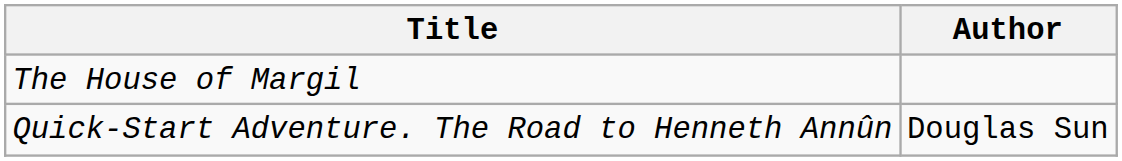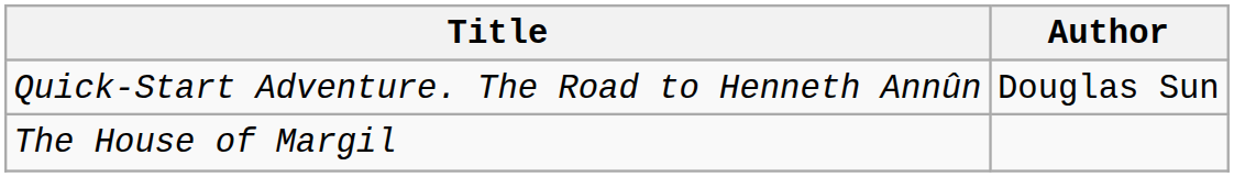rows swapped: Quick-Start Adventure. The Road to Henneth Annûn <-> The House of Margil
